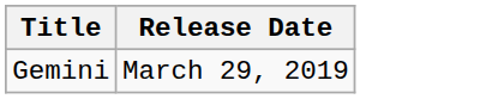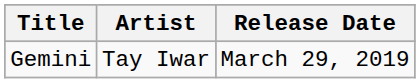+ column: Artist | Tay Iwar
